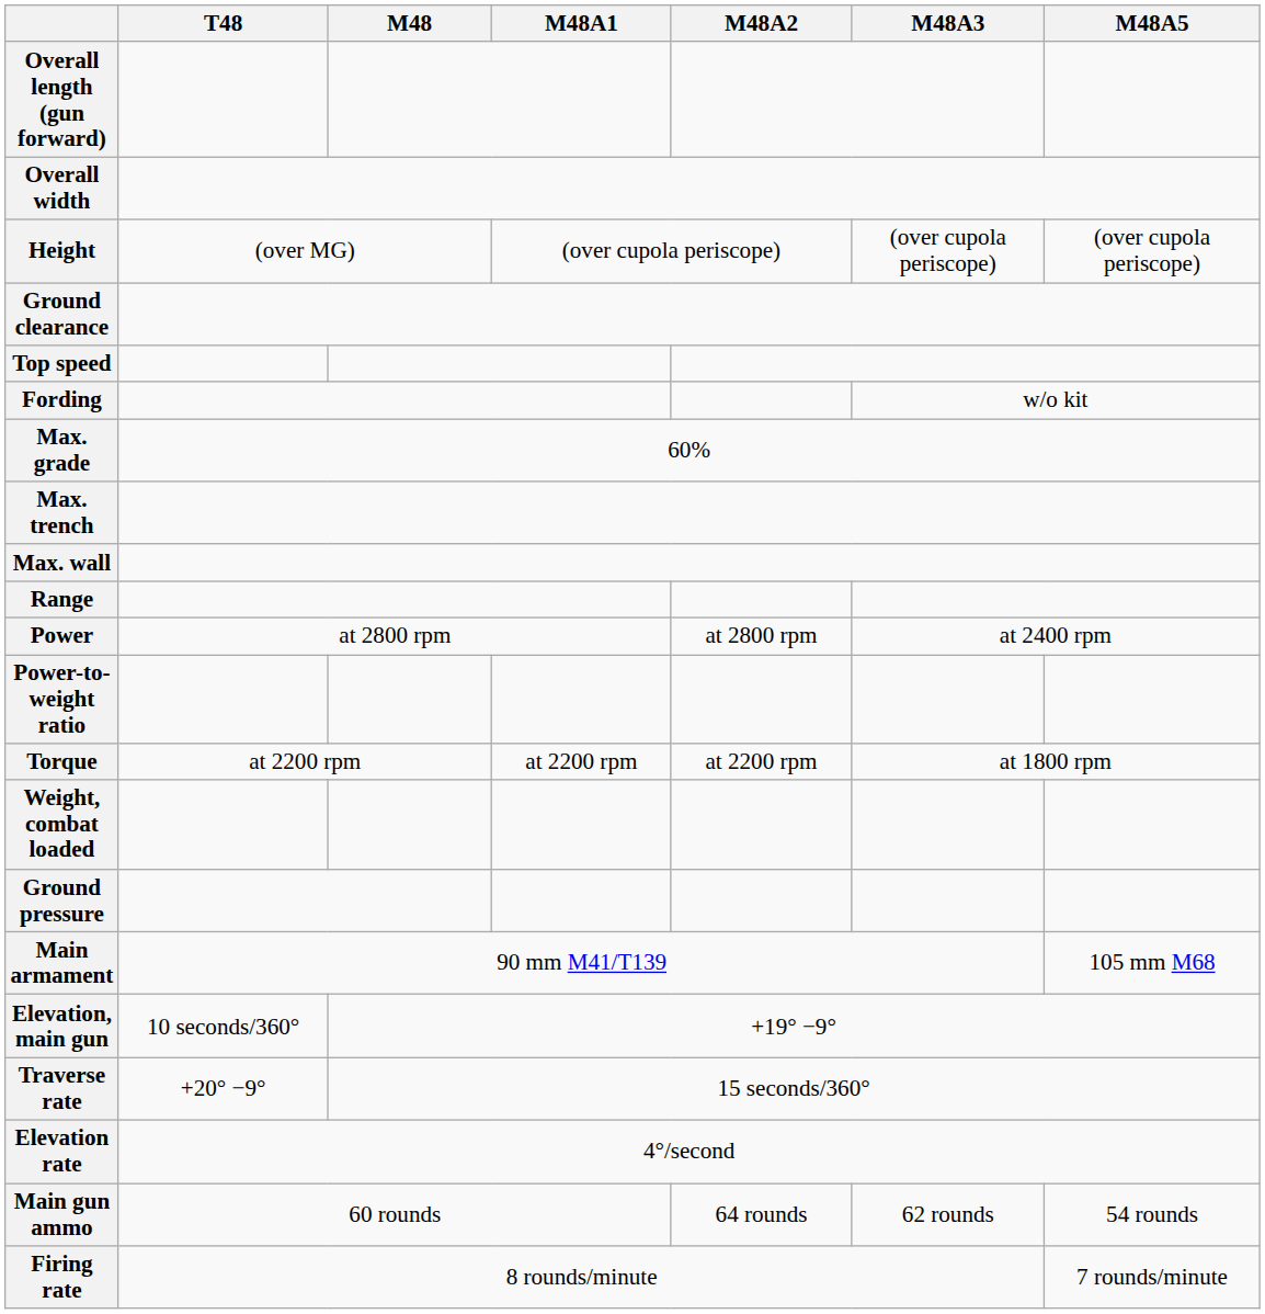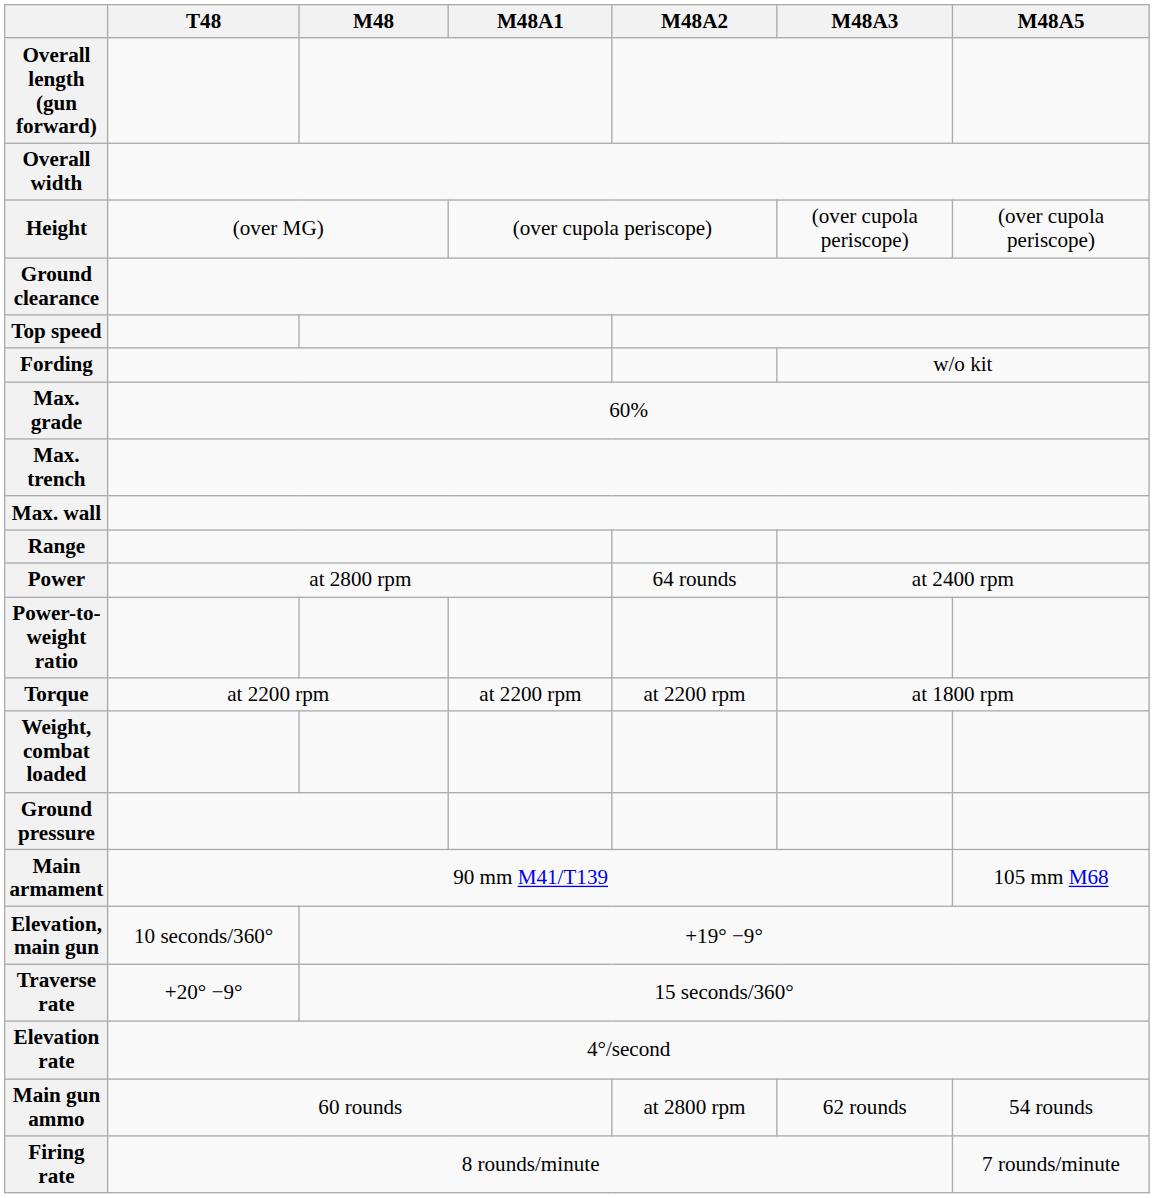Power | M48A2: at 2800 rpm -> 64 rounds
Main gun ammo | M48A2: 64 rounds -> at 2800 rpm
